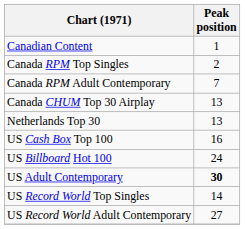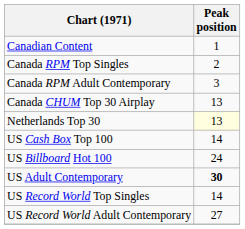Canada RPM Adult Contemporary | Peak position: 7 -> 3
Netherlands Top 30 | Peak position: no background -> lightyellow background
US Cash Box Top 100 | Peak position: 16 -> 14
